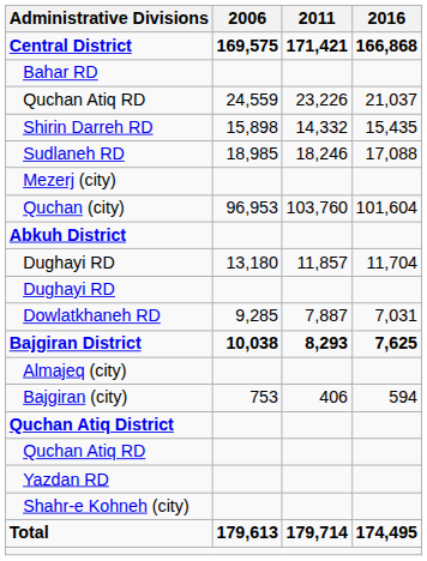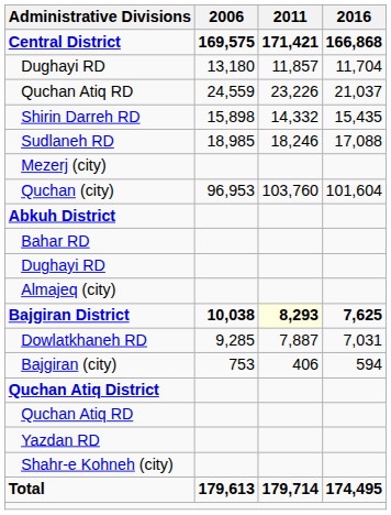rows swapped: Dughayi RD / 13,180 <-> Bahar RD
rows swapped: Almajeq (city) <-> Dowlatkhaneh RD
Bajgiran District | 2011: no background -> lightyellow background
